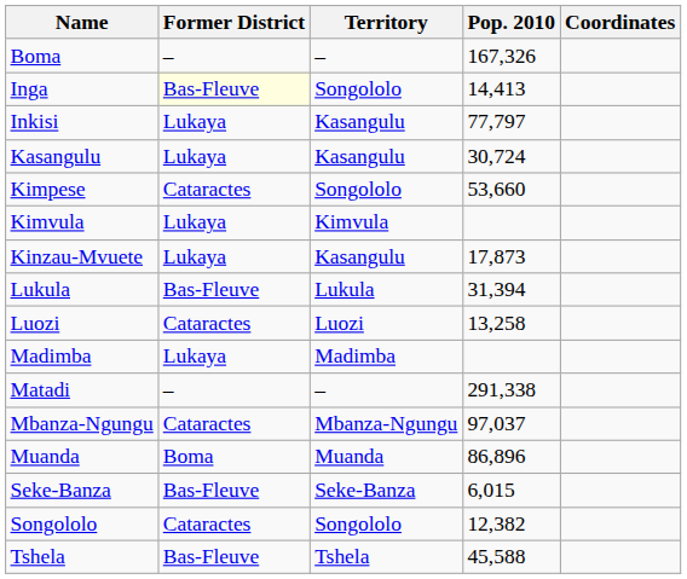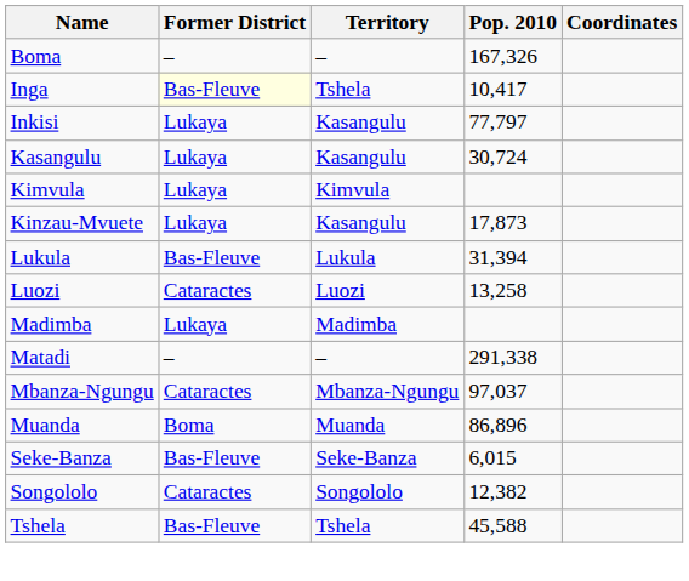Inga | Territory: Songololo -> Tshela
Inga | Pop. 2010: 14,413 -> 10,417
- row: Kimpese | Cataractes | Songololo | 53,660
